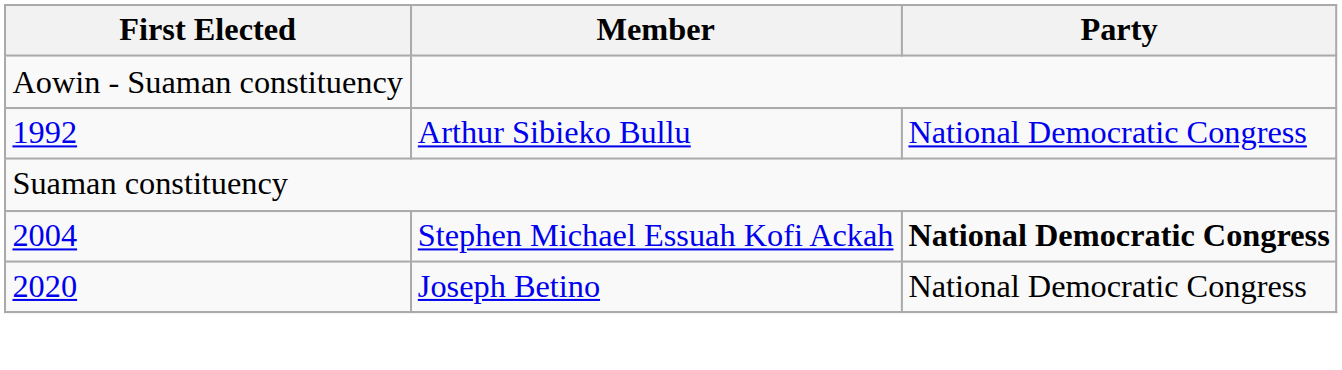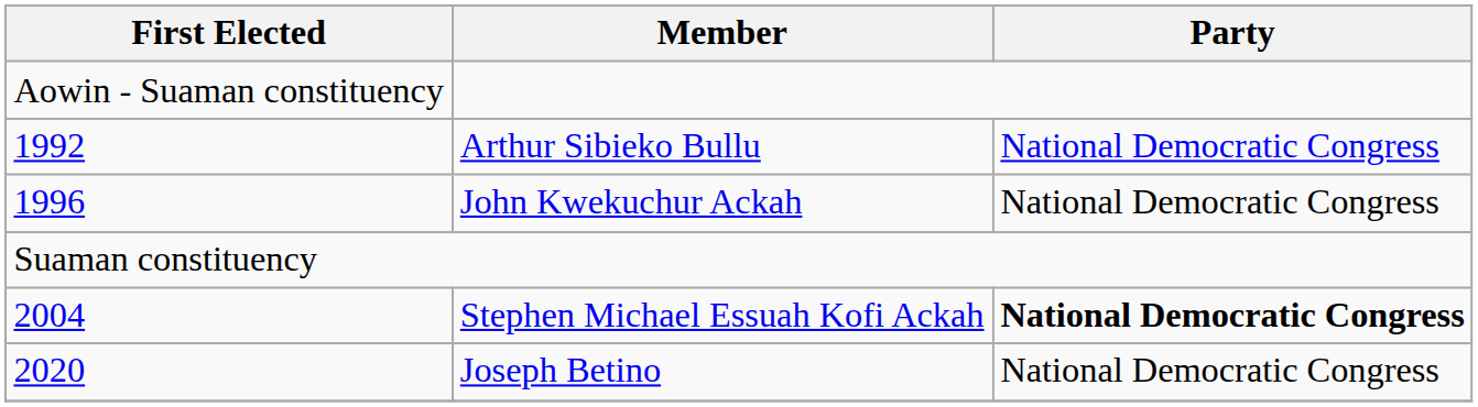+ row: 1996 | John Kwekuchur Ackah | National Democratic Congress
